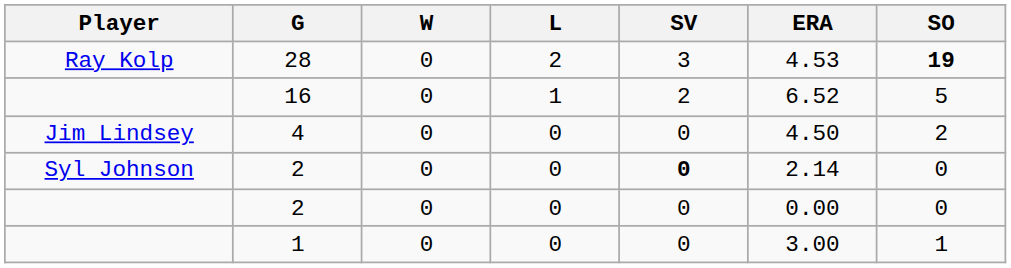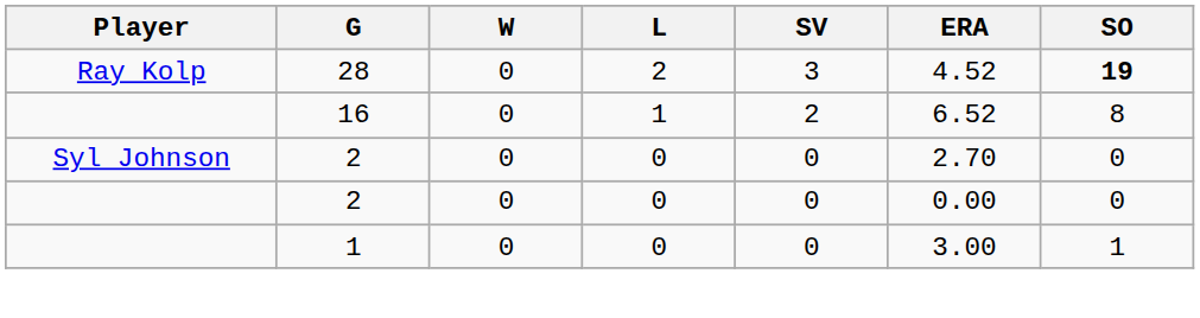28 | ERA: 4.53 -> 4.52
16 | SO: 5 -> 8
- row: Jim Lindsey | 4 | 0 | 0 | 0 | 4.50 | 2
Syl Johnson / 2 | SV: bold -> normal
Syl Johnson / 2 | ERA: 2.14 -> 2.70
